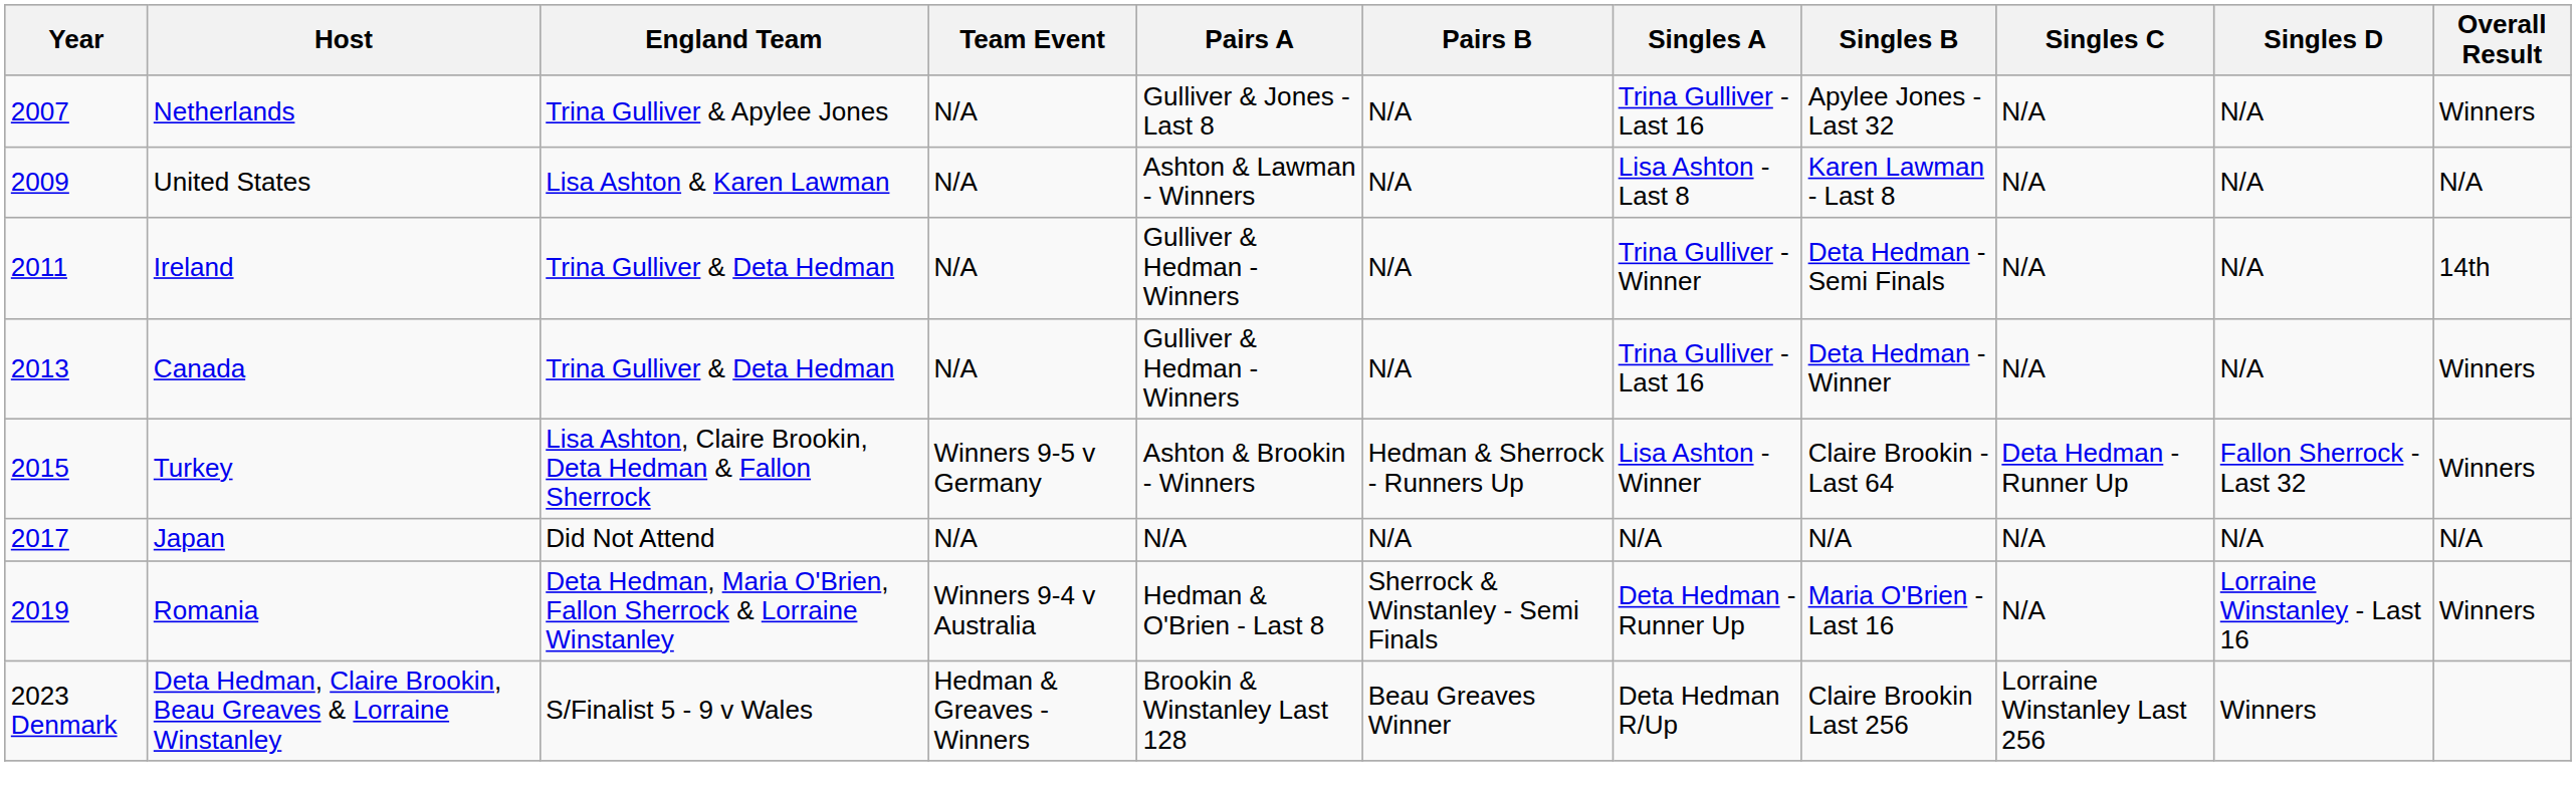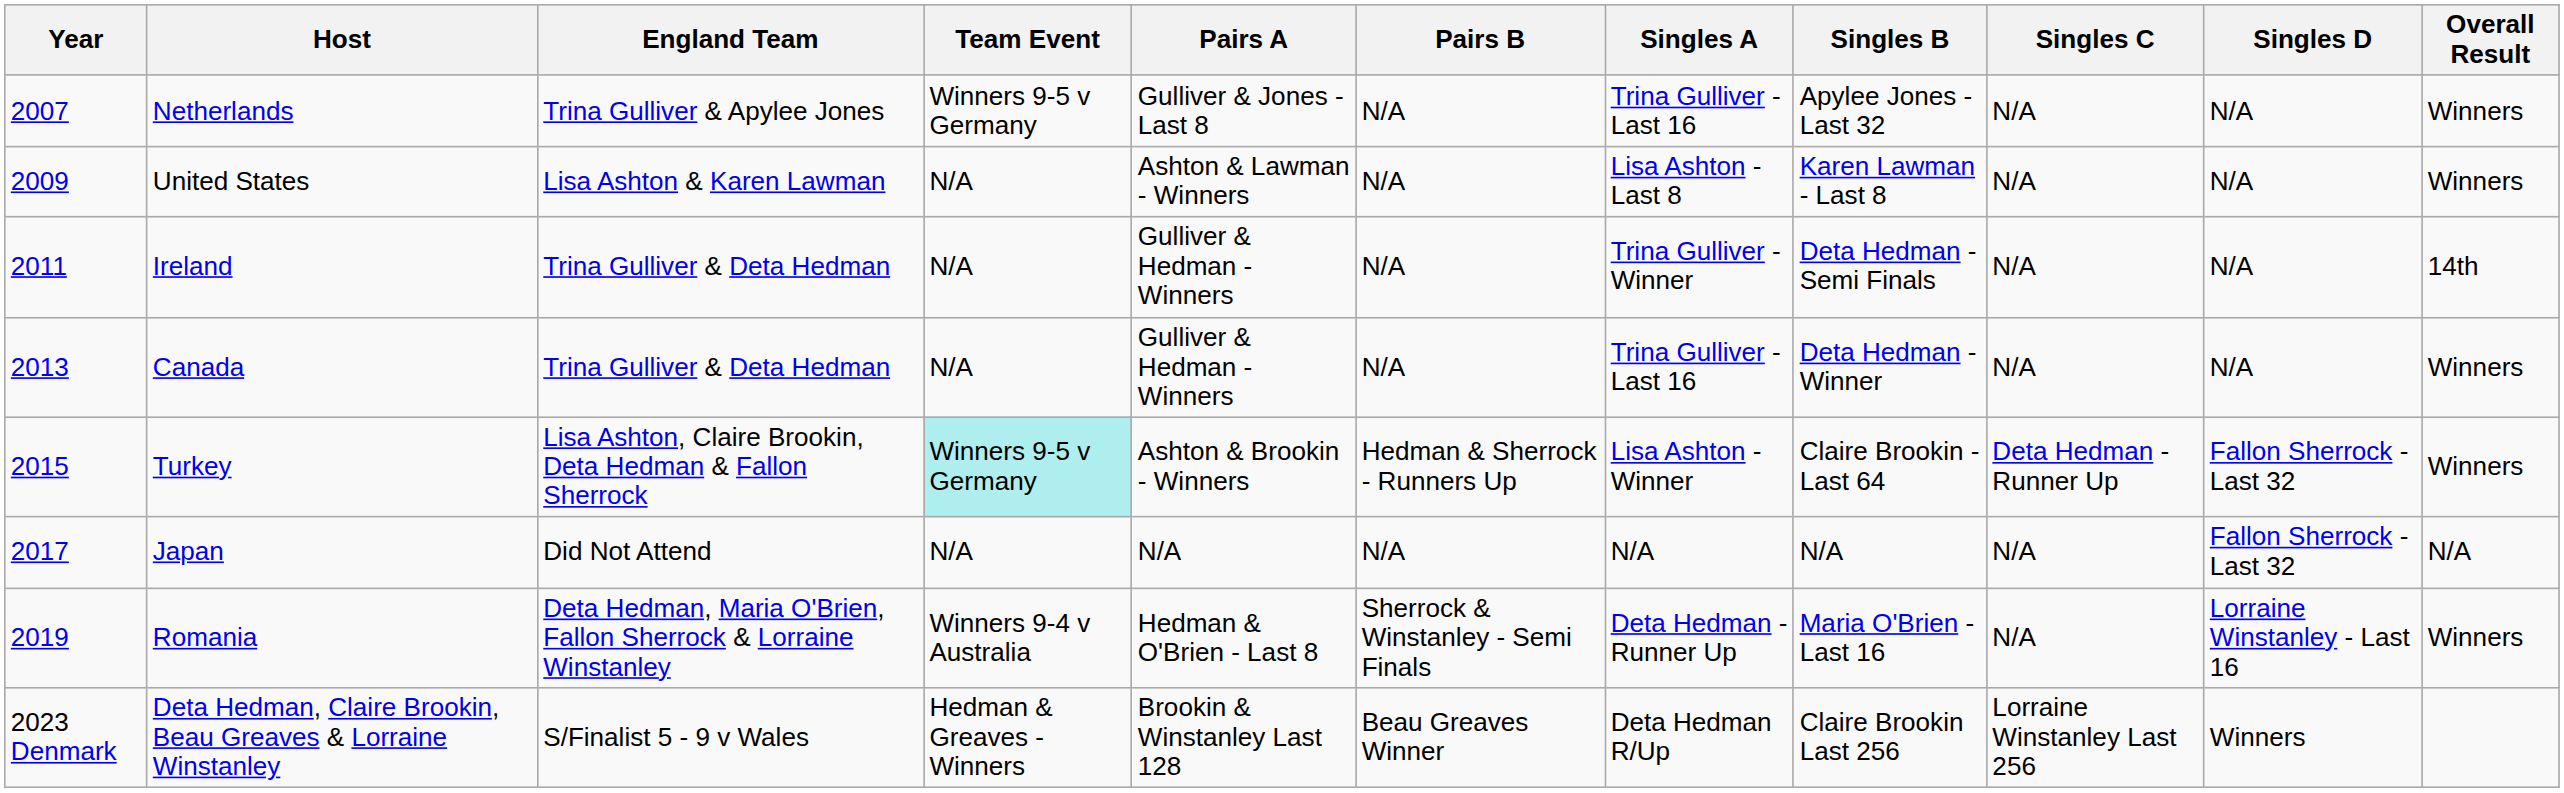Netherlands | Team Event: N/A -> Winners 9-5 v Germany
United States | Overall Result: N/A -> Winners
Turkey | Team Event: no background -> paleturquoise background
Japan | Singles D: N/A -> Fallon Sherrock - Last 32
